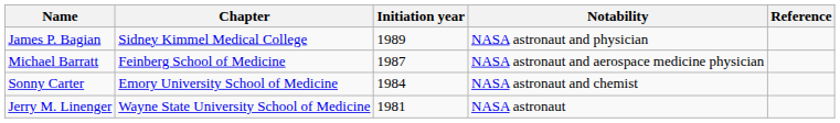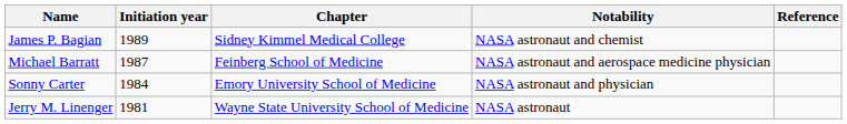columns swapped: Chapter <-> Initiation year
James P. Bagian | Notability: NASA astronaut and physician -> NASA astronaut and chemist
Sonny Carter | Notability: NASA astronaut and chemist -> NASA astronaut and physician
